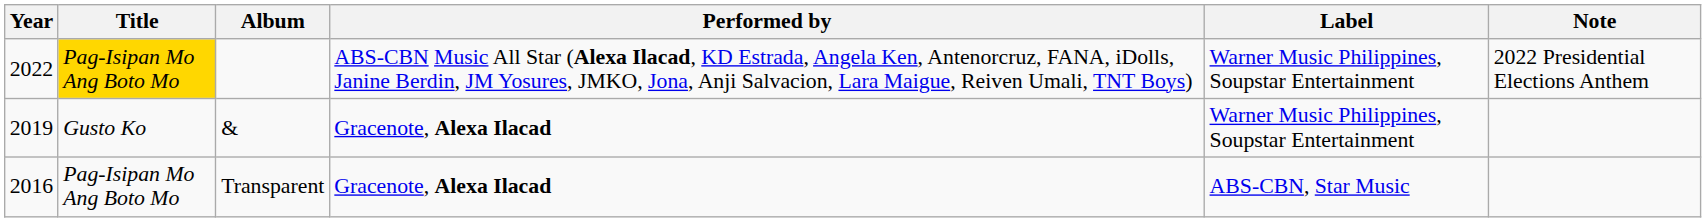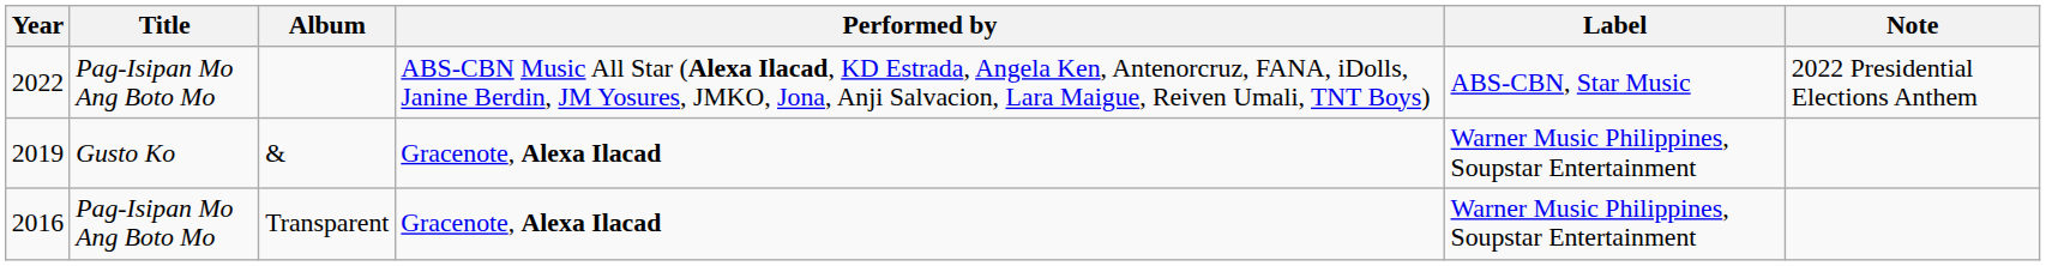2022 | Title: gold background -> no background
2022 | Label: Warner Music Philippines, Soupstar Entertainment -> ABS-CBN, Star Music
2016 | Label: ABS-CBN, Star Music -> Warner Music Philippines, Soupstar Entertainment
